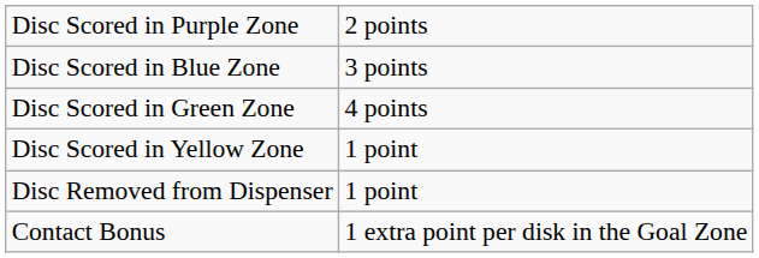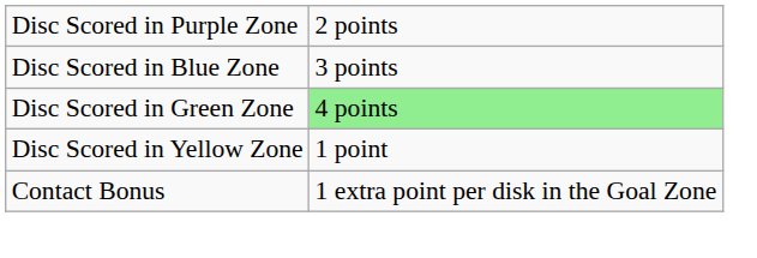Disc Scored in Green Zone | column 2: no background -> lightgreen background
- row: Disc Removed from Dispenser | 1 point
